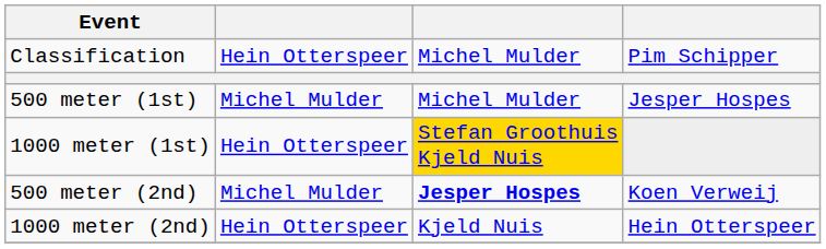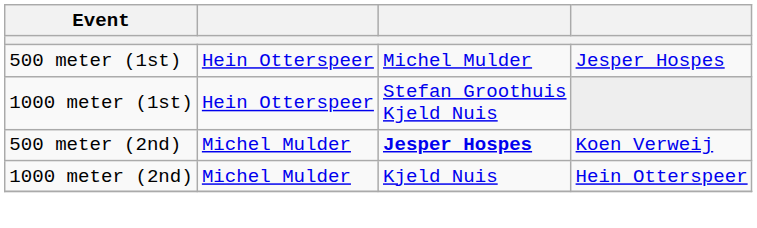- row: Classification | Hein Otterspeer | Michel Mulder | Pim Schipper
500 meter (1st) | column 2: Michel Mulder -> Hein Otterspeer
1000 meter (1st) | column 3: gold background -> no background
1000 meter (2nd) | column 2: Hein Otterspeer -> Michel Mulder
